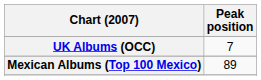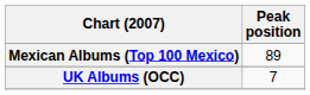rows swapped: Mexican Albums (Top 100 Mexico) <-> UK Albums (OCC)
